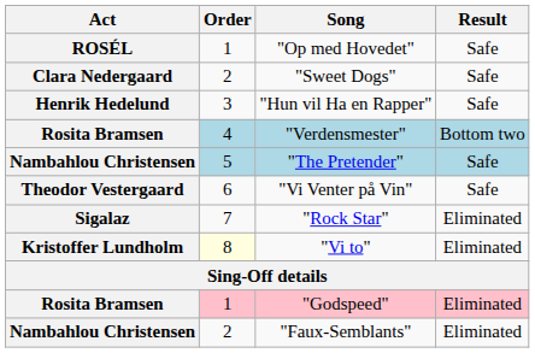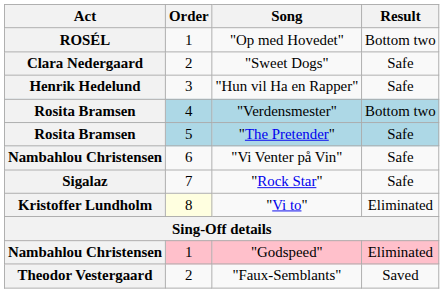"Op med Hovedet" | Result: Safe -> Bottom two
"The Pretender" | Act: Nambahlou Christensen -> Rosita Bramsen
"Vi Venter på Vin" | Act: Theodor Vestergaard -> Nambahlou Christensen
"Rock Star" | Result: Eliminated -> Safe
"Godspeed" | Act: Rosita Bramsen -> Nambahlou Christensen
"Faux-Semblants" | Act: Nambahlou Christensen -> Theodor Vestergaard
"Faux-Semblants" | Result: Eliminated -> Saved
